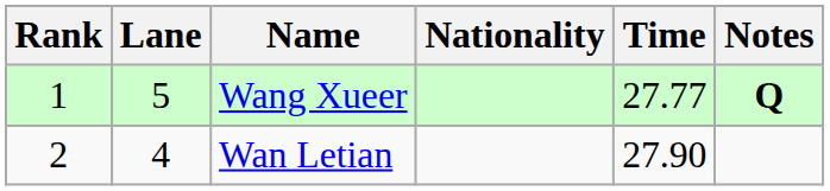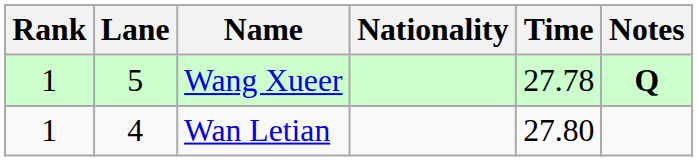Wang Xueer | Time: 27.77 -> 27.78
Wan Letian | Rank: 2 -> 1
Wan Letian | Time: 27.90 -> 27.80
